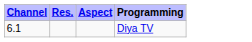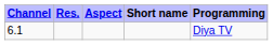+ column: Short name
